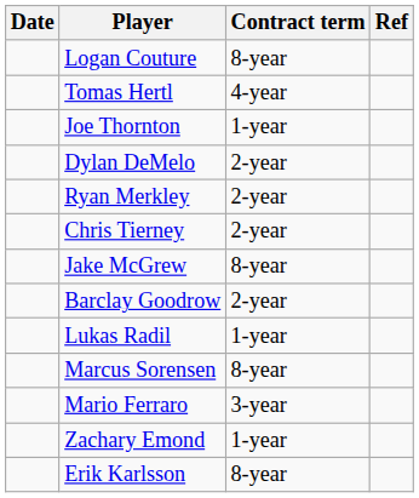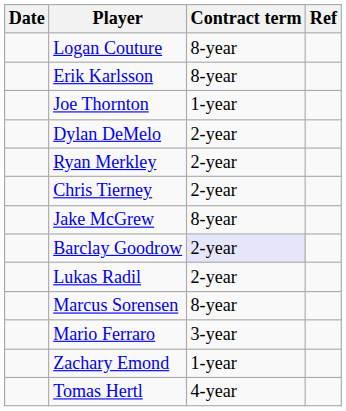rows swapped: Tomas Hertl <-> Erik Karlsson
Barclay Goodrow | Contract term: no background -> lavender background
Lukas Radil | Contract term: 1-year -> 2-year
